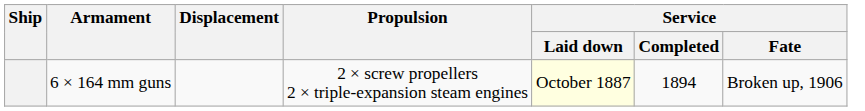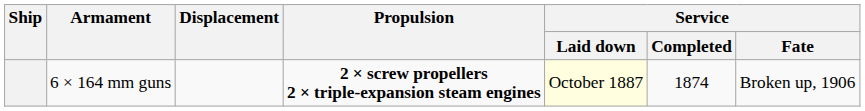6 × 164 mm guns | Propulsion: normal -> bold
6 × 164 mm guns | Service / Completed: 1894 -> 1874
